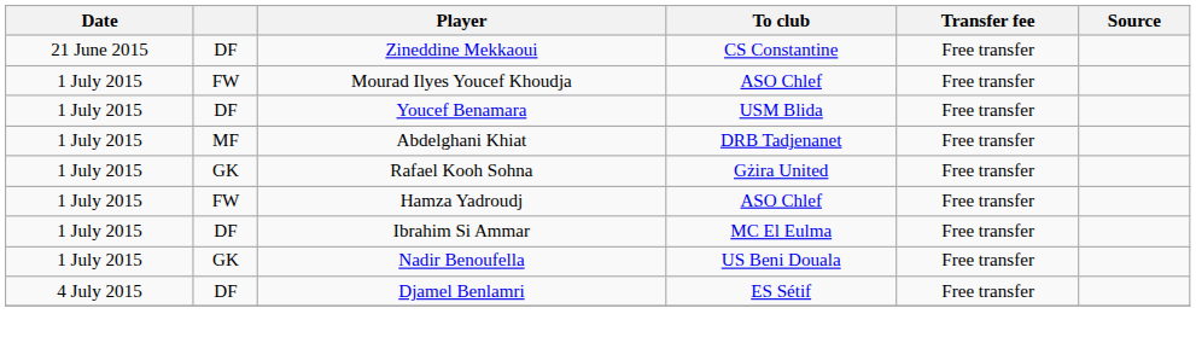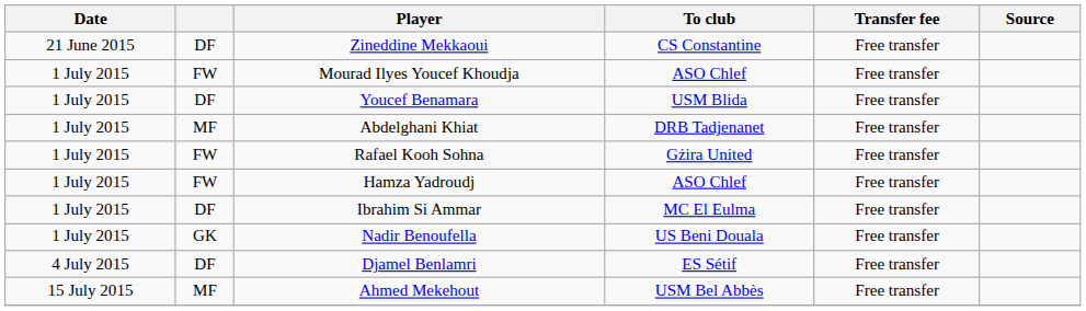Rafael Kooh Sohna | column 2: GK -> FW
+ row: 15 July 2015 | MF | Ahmed Mekehout | USM Bel Abbès | Free transfer
